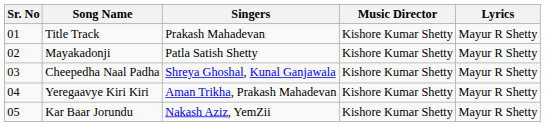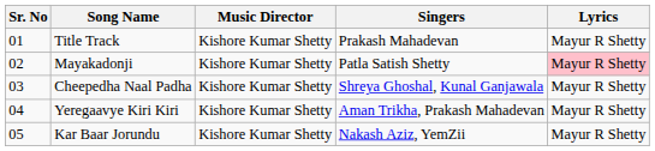columns swapped: Music Director <-> Singers
Mayakadonji | Lyrics: no background -> pink background
